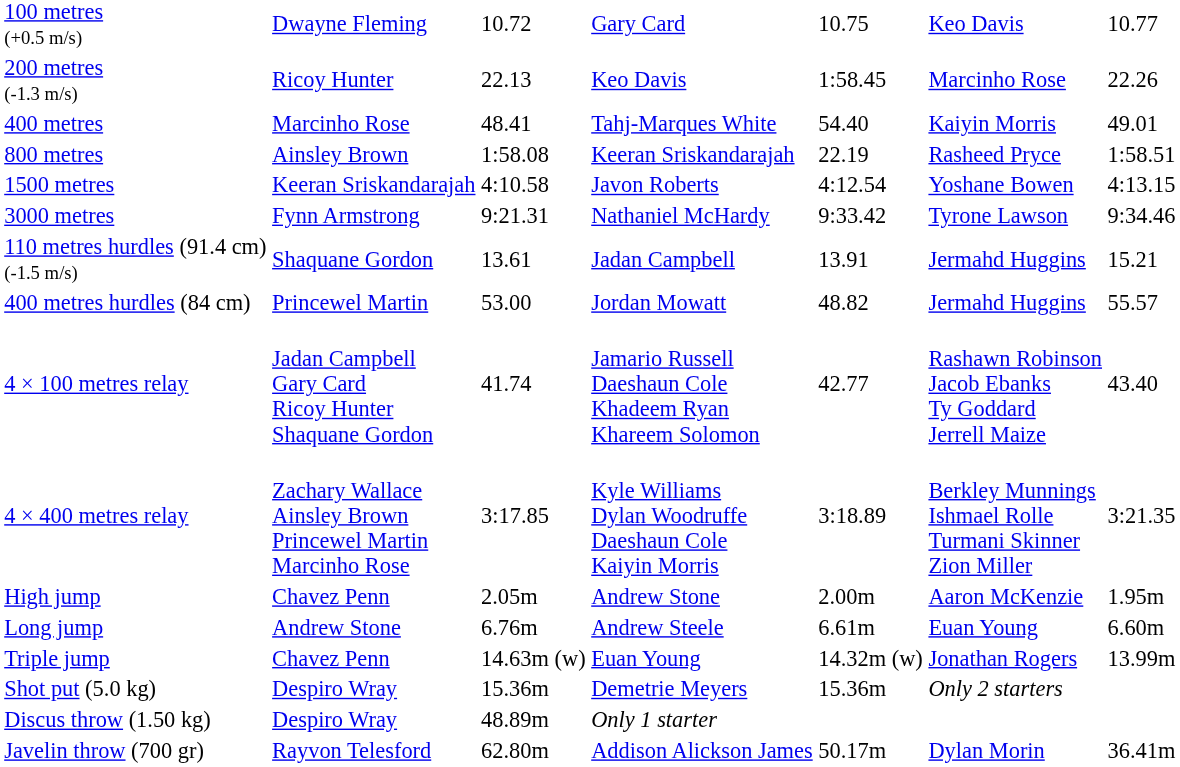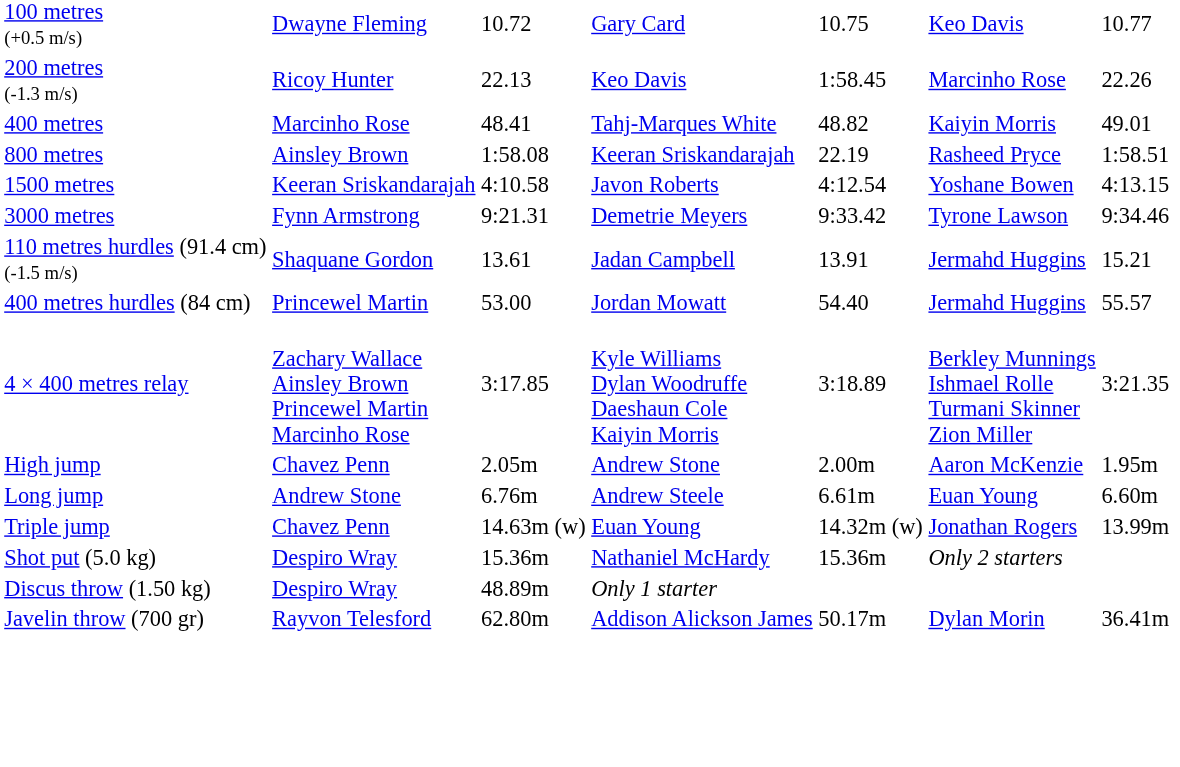400 metres | column 5: 54.40 -> 48.82
3000 metres | column 4: Nathaniel McHardy -> Demetrie Meyers
400 metres hurdles (84 cm) | column 5: 48.82 -> 54.40
- row: 4 × 100 metres relay | Jadan Campbell Gary Card Ricoy Hunter Shaquane Gordon | 41.74 | Jamario Russell Daeshaun Cole Khadeem Ryan Khareem Solomon | 42.77 | Rashawn Robinson Jacob Ebanks Ty Goddard Jerrell Maize | 43.40
Shot put (5.0 kg) | column 4: Demetrie Meyers -> Nathaniel McHardy
